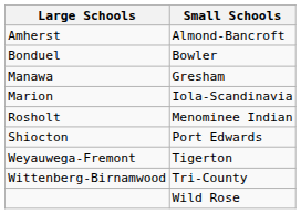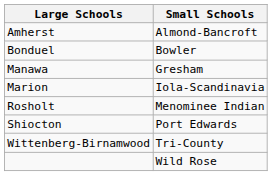- row: Weyauwega-Fremont | Tigerton
